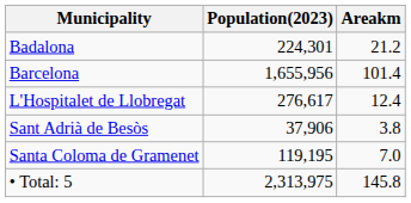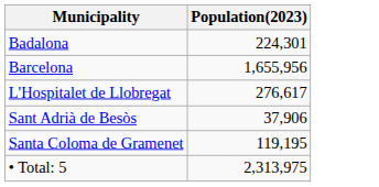- column: Areakm | 21.2 | 101.4 | 12.4 | 3.8 | 7.0 | 145.8
